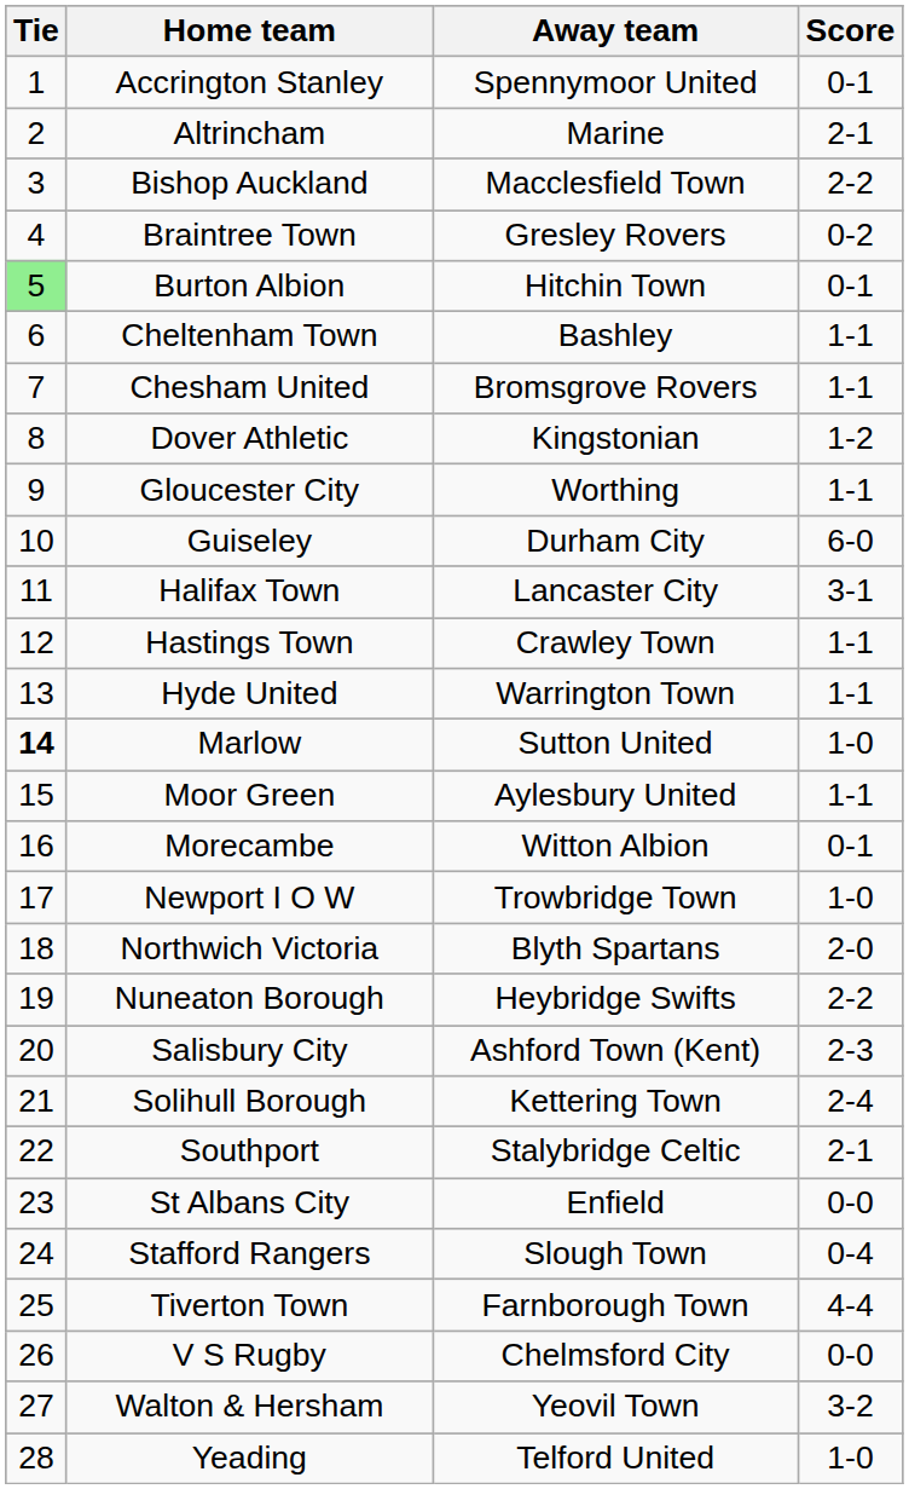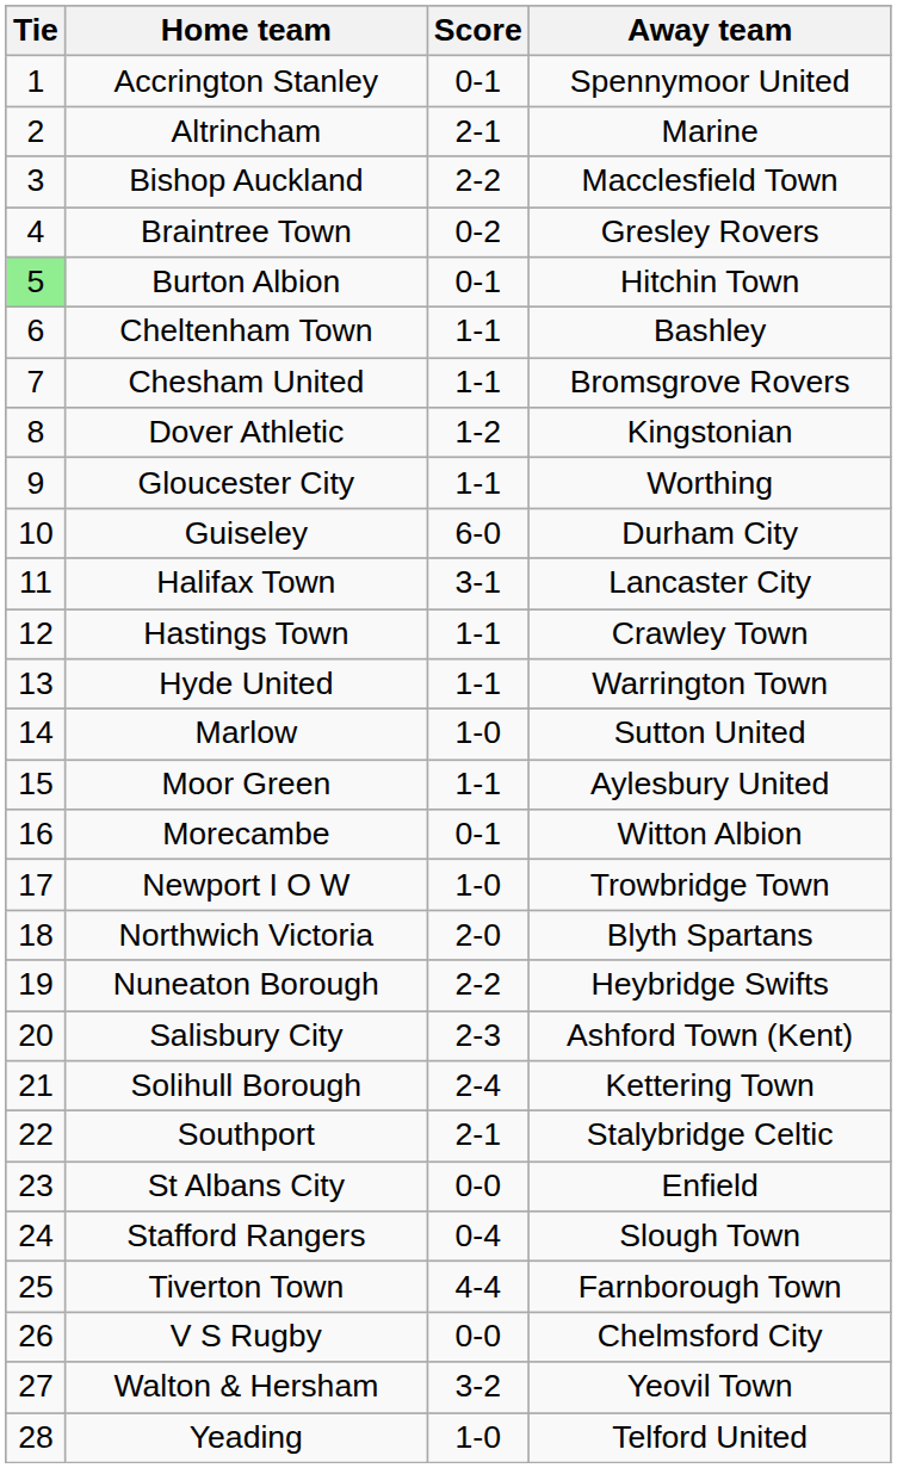columns swapped: Score <-> Away team
Marlow | Tie: bold -> normal
